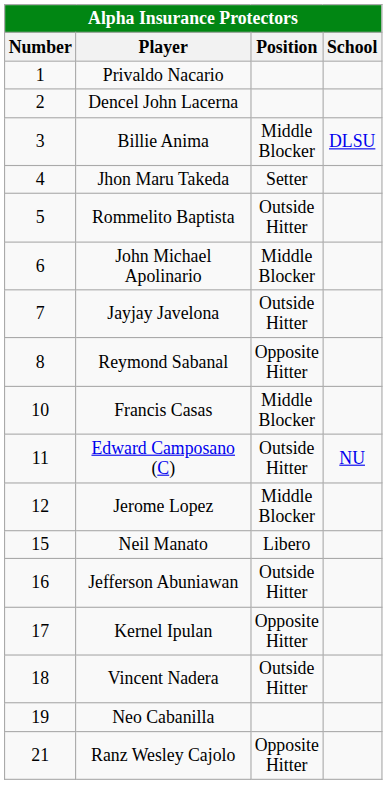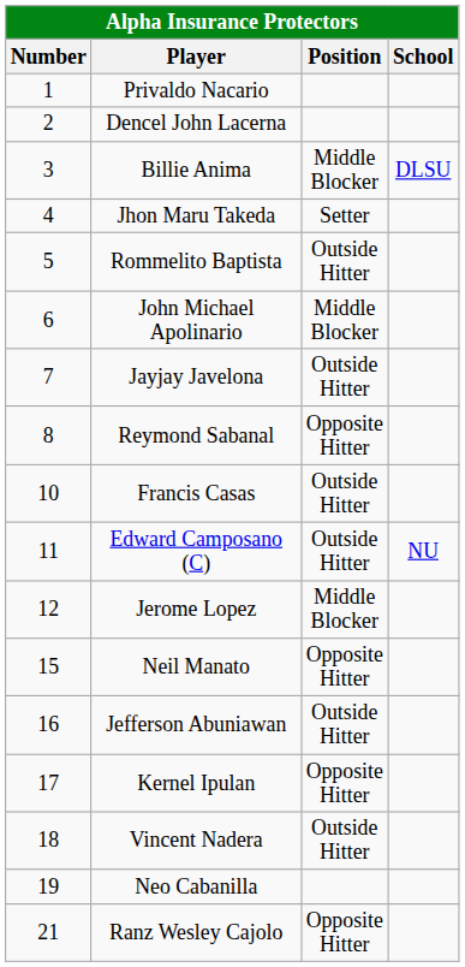Francis Casas | Position: Middle Blocker -> Outside Hitter
Neil Manato | Position: Libero -> Opposite Hitter
